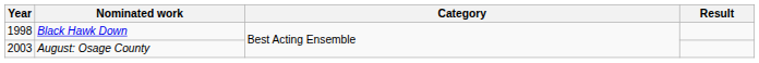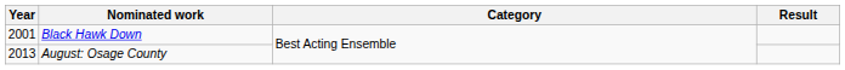Black Hawk Down | Year: 1998 -> 2001
August: Osage County | Year: 2003 -> 2013
